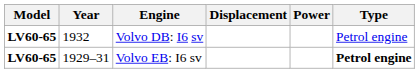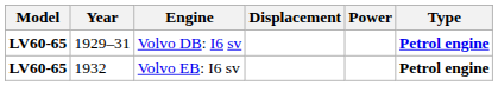Volvo DB: I6 sv | Year: 1932 -> 1929–31
Volvo DB: I6 sv | Type: normal -> bold
Volvo EB: I6 sv | Year: 1929–31 -> 1932
